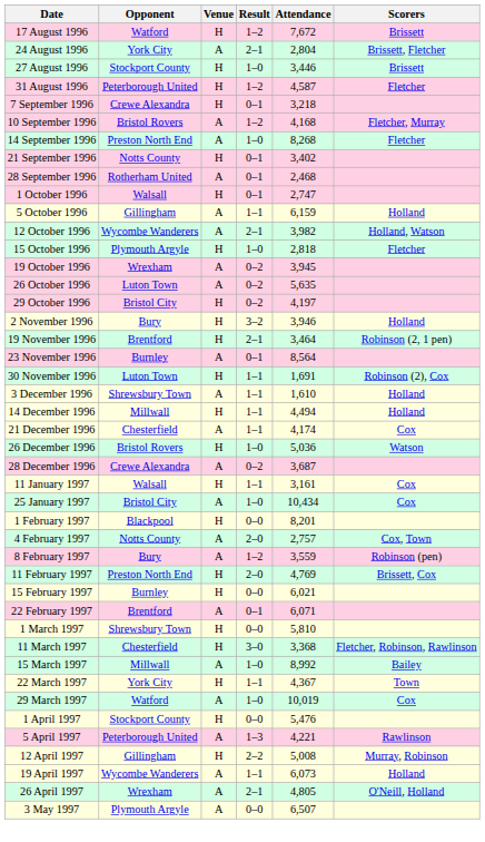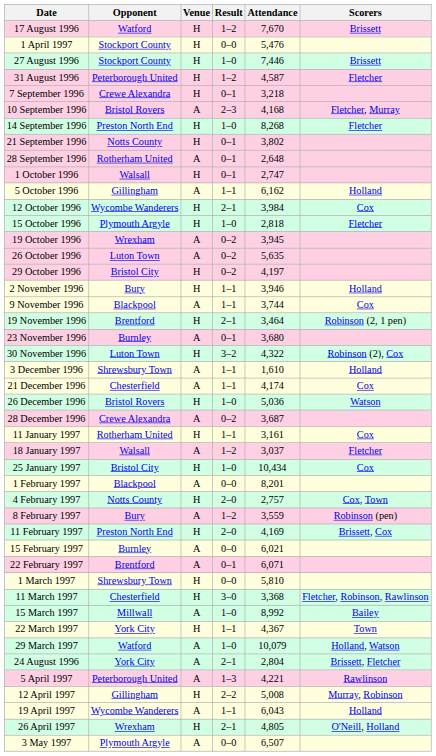17 August 1996 | Attendance: 7,672 -> 7,670
rows swapped: 24 August 1996 <-> 1 April 1997
27 August 1996 | Attendance: 3,446 -> 7,446
10 September 1996 | Result: 1–2 -> 2–3
14 September 1996 | Venue: A -> H
21 September 1996 | Attendance: 3,402 -> 3,802
28 September 1996 | Attendance: 2,468 -> 2,648
5 October 1996 | Attendance: 6,159 -> 6,162
12 October 1996 | Venue: A -> H
12 October 1996 | Attendance: 3,982 -> 3,984
12 October 1996 | Scorers: Holland, Watson -> Cox
2 November 1996 | Result: 3–2 -> 1–1
+ row: 9 November 1996 | Blackpool | A | 1–1 | 3,744 | Cox
23 November 1996 | Attendance: 8,564 -> 3,680
30 November 1996 | Result: 1–1 -> 3–2
30 November 1996 | Attendance: 1,691 -> 4,322
- row: 14 December 1996 | Millwall | H | 1–1 | 4,494 | Holland
11 January 1997 | Opponent: Walsall -> Rotherham United
+ row: 18 January 1997 | Walsall | A | 1–2 | 3,037 | Fletcher
25 January 1997 | Venue: A -> H
1 February 1997 | Venue: H -> A
4 February 1997 | Venue: A -> H
11 February 1997 | Attendance: 4,769 -> 4,169
15 February 1997 | Venue: H -> A
29 March 1997 | Attendance: 10,019 -> 10,079
29 March 1997 | Scorers: Cox -> Holland, Watson
19 April 1997 | Attendance: 6,073 -> 6,043
26 April 1997 | Venue: A -> H
